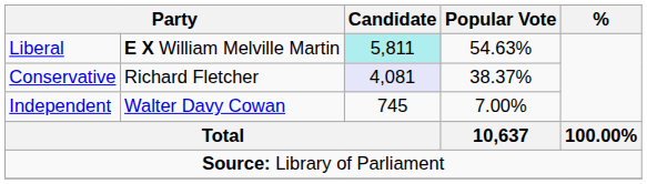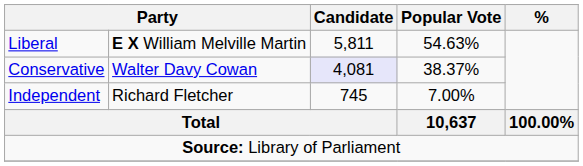Liberal | Candidate: paleturquoise background -> no background
Conservative | column 2: Richard Fletcher -> Walter Davy Cowan
Independent | column 2: Walter Davy Cowan -> Richard Fletcher
